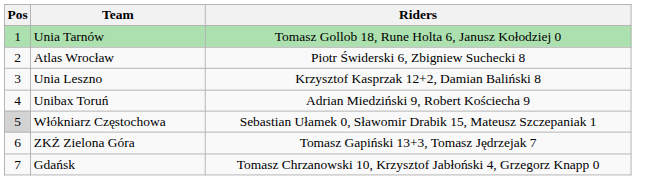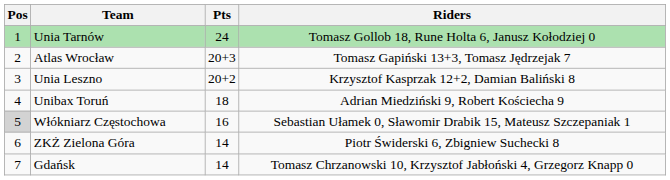+ column: Pts | 24 | 20+3 | 20+2 | 18 | 16 | 14 | 14
Atlas Wrocław | Riders: Piotr Świderski 6, Zbigniew Suchecki 8 -> Tomasz Gapiński 13+3, Tomasz Jędrzejak 7
ZKŻ Zielona Góra | Riders: Tomasz Gapiński 13+3, Tomasz Jędrzejak 7 -> Piotr Świderski 6, Zbigniew Suchecki 8
